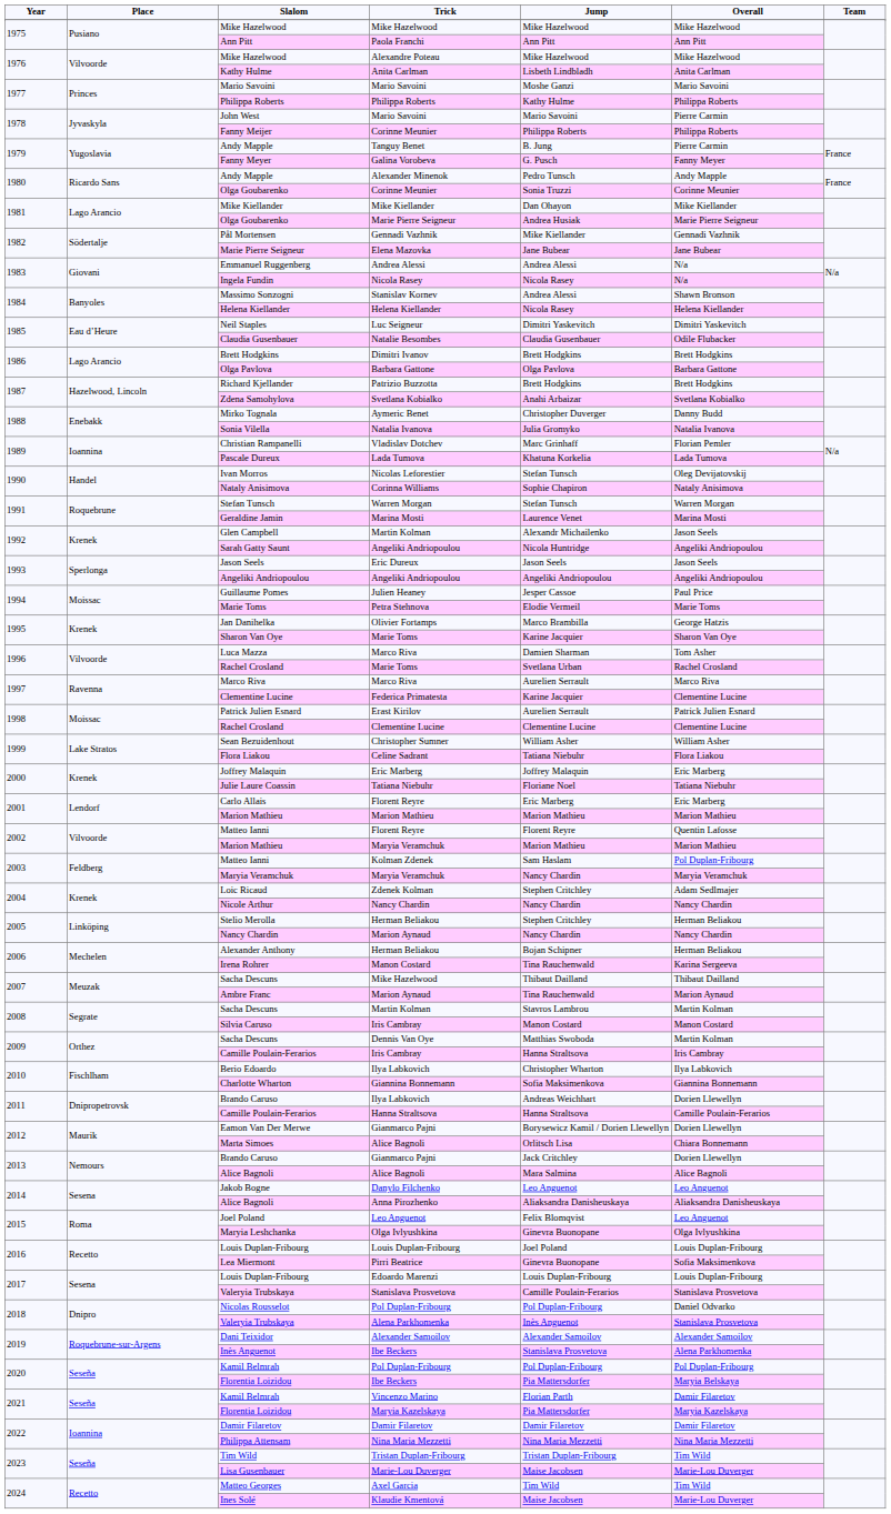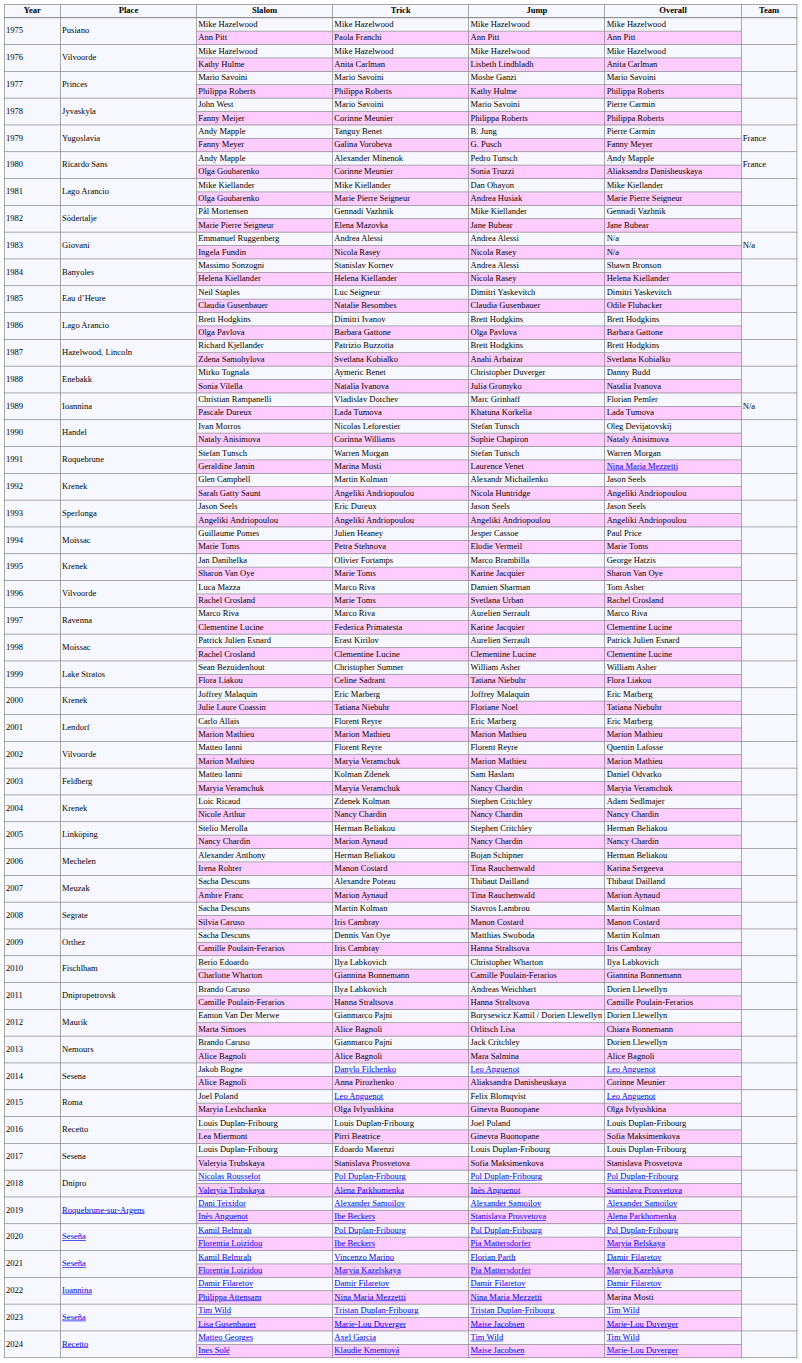1976 / Mike Hazelwood | Trick: Alexandre Poteau -> Mike Hazelwood
1980 / Olga Goubarenko | Overall: Corinne Meunier -> Aliaksandra Danisheuskaya
Geraldine Jamin | Overall: Marina Mosti -> Nina Maria Mezzetti
2003 / Matteo Ianni | Overall: Pol Duplan-Fribourg -> Daniel Odvarko
2007 / Sacha Descuns | Trick: Mike Hazelwood -> Alexandre Poteau
Charlotte Wharton | Jump: Sofia Maksimenkova -> Camille Poulain-Ferarios
2014 / Alice Bagnoli | Overall: Aliaksandra Danisheuskaya -> Corinne Meunier
2017 / Valeryia Trubskaya | Jump: Camille Poulain-Ferarios -> Sofia Maksimenkova
Nicolas Rousselot | Overall: Daniel Odvarko -> Pol Duplan-Fribourg
Philippa Attensam | Overall: Nina Maria Mezzetti -> Marina Mosti
